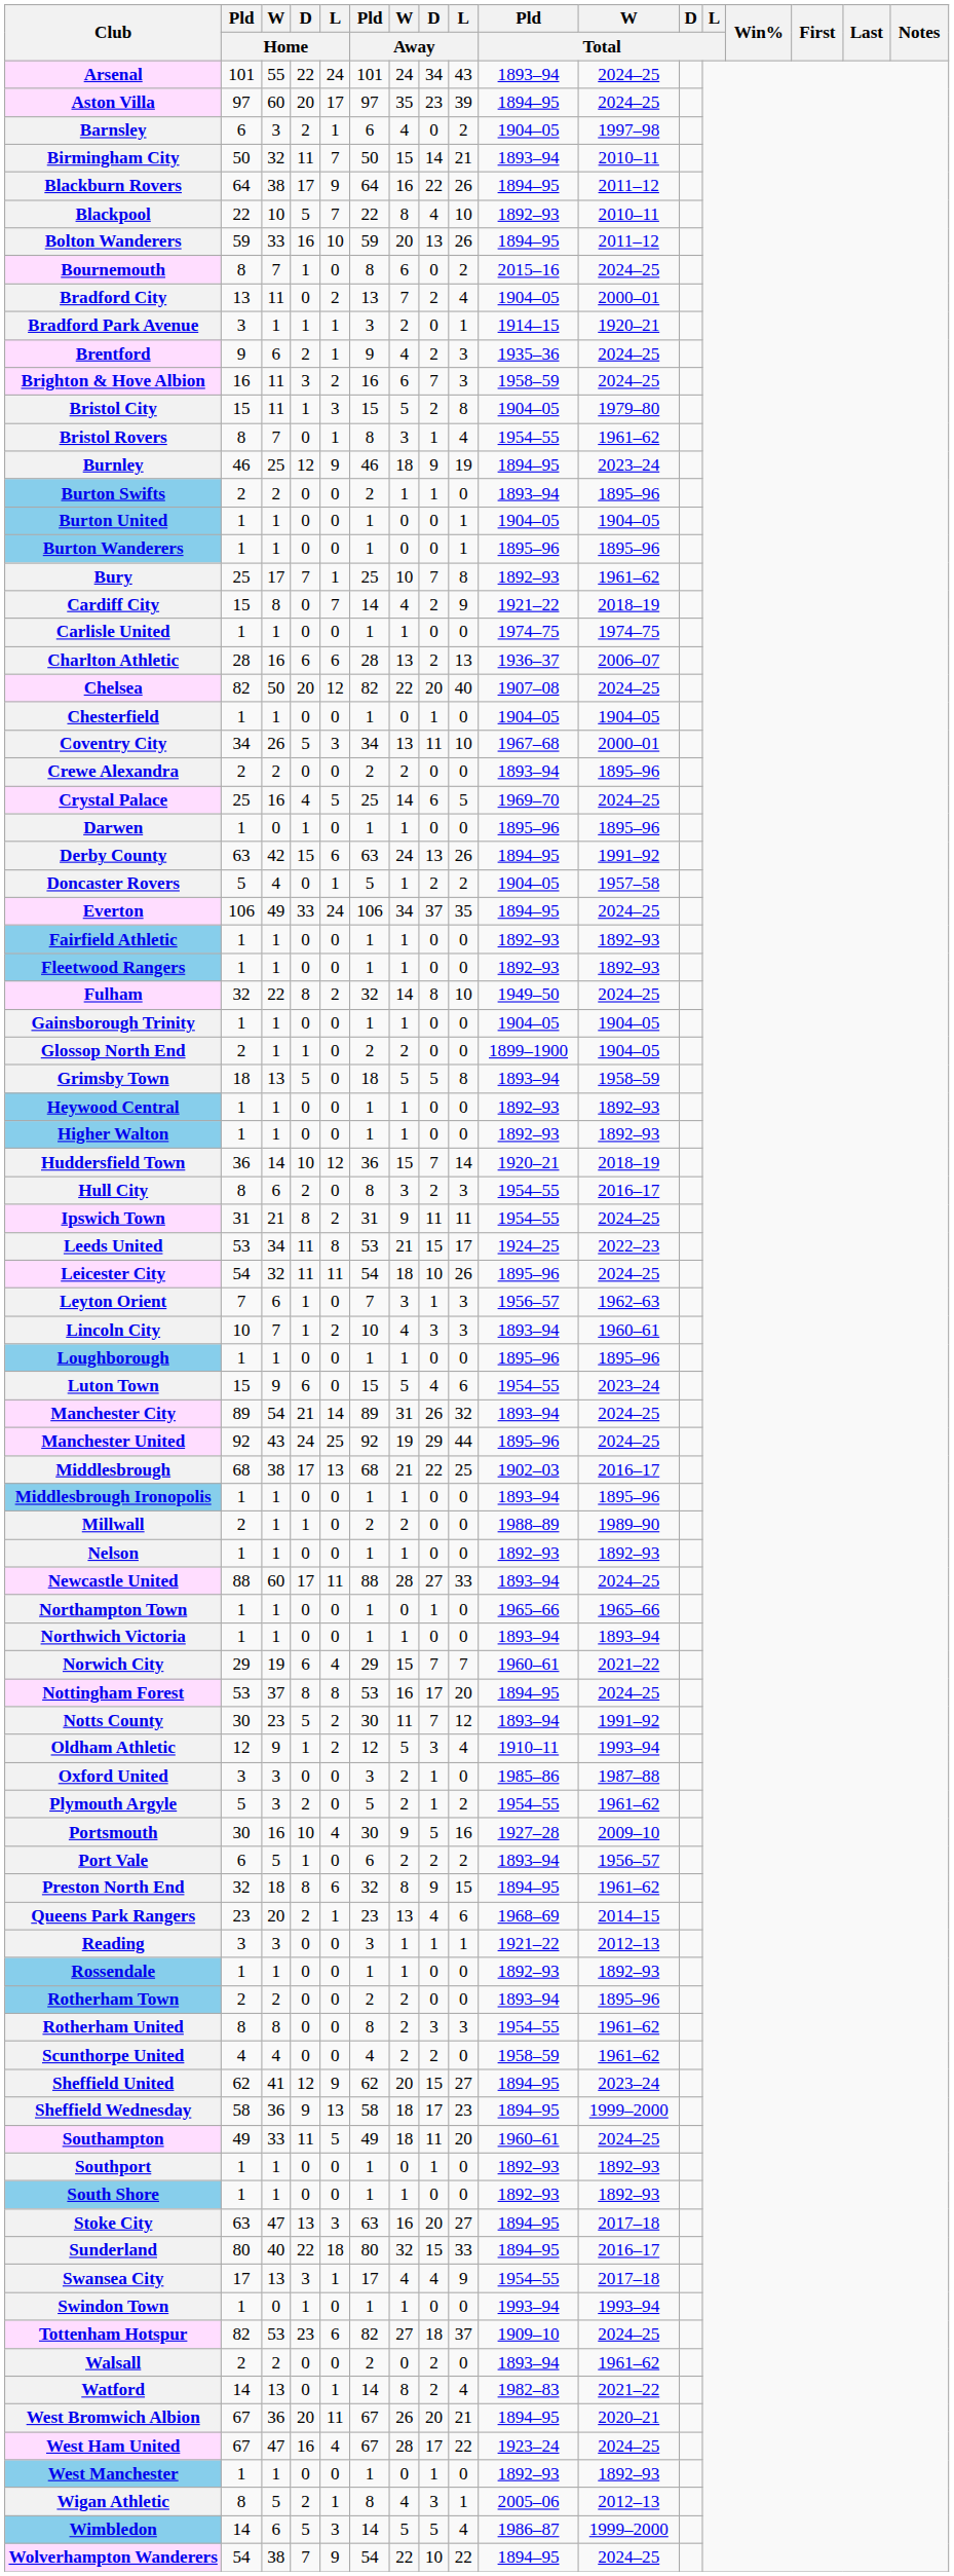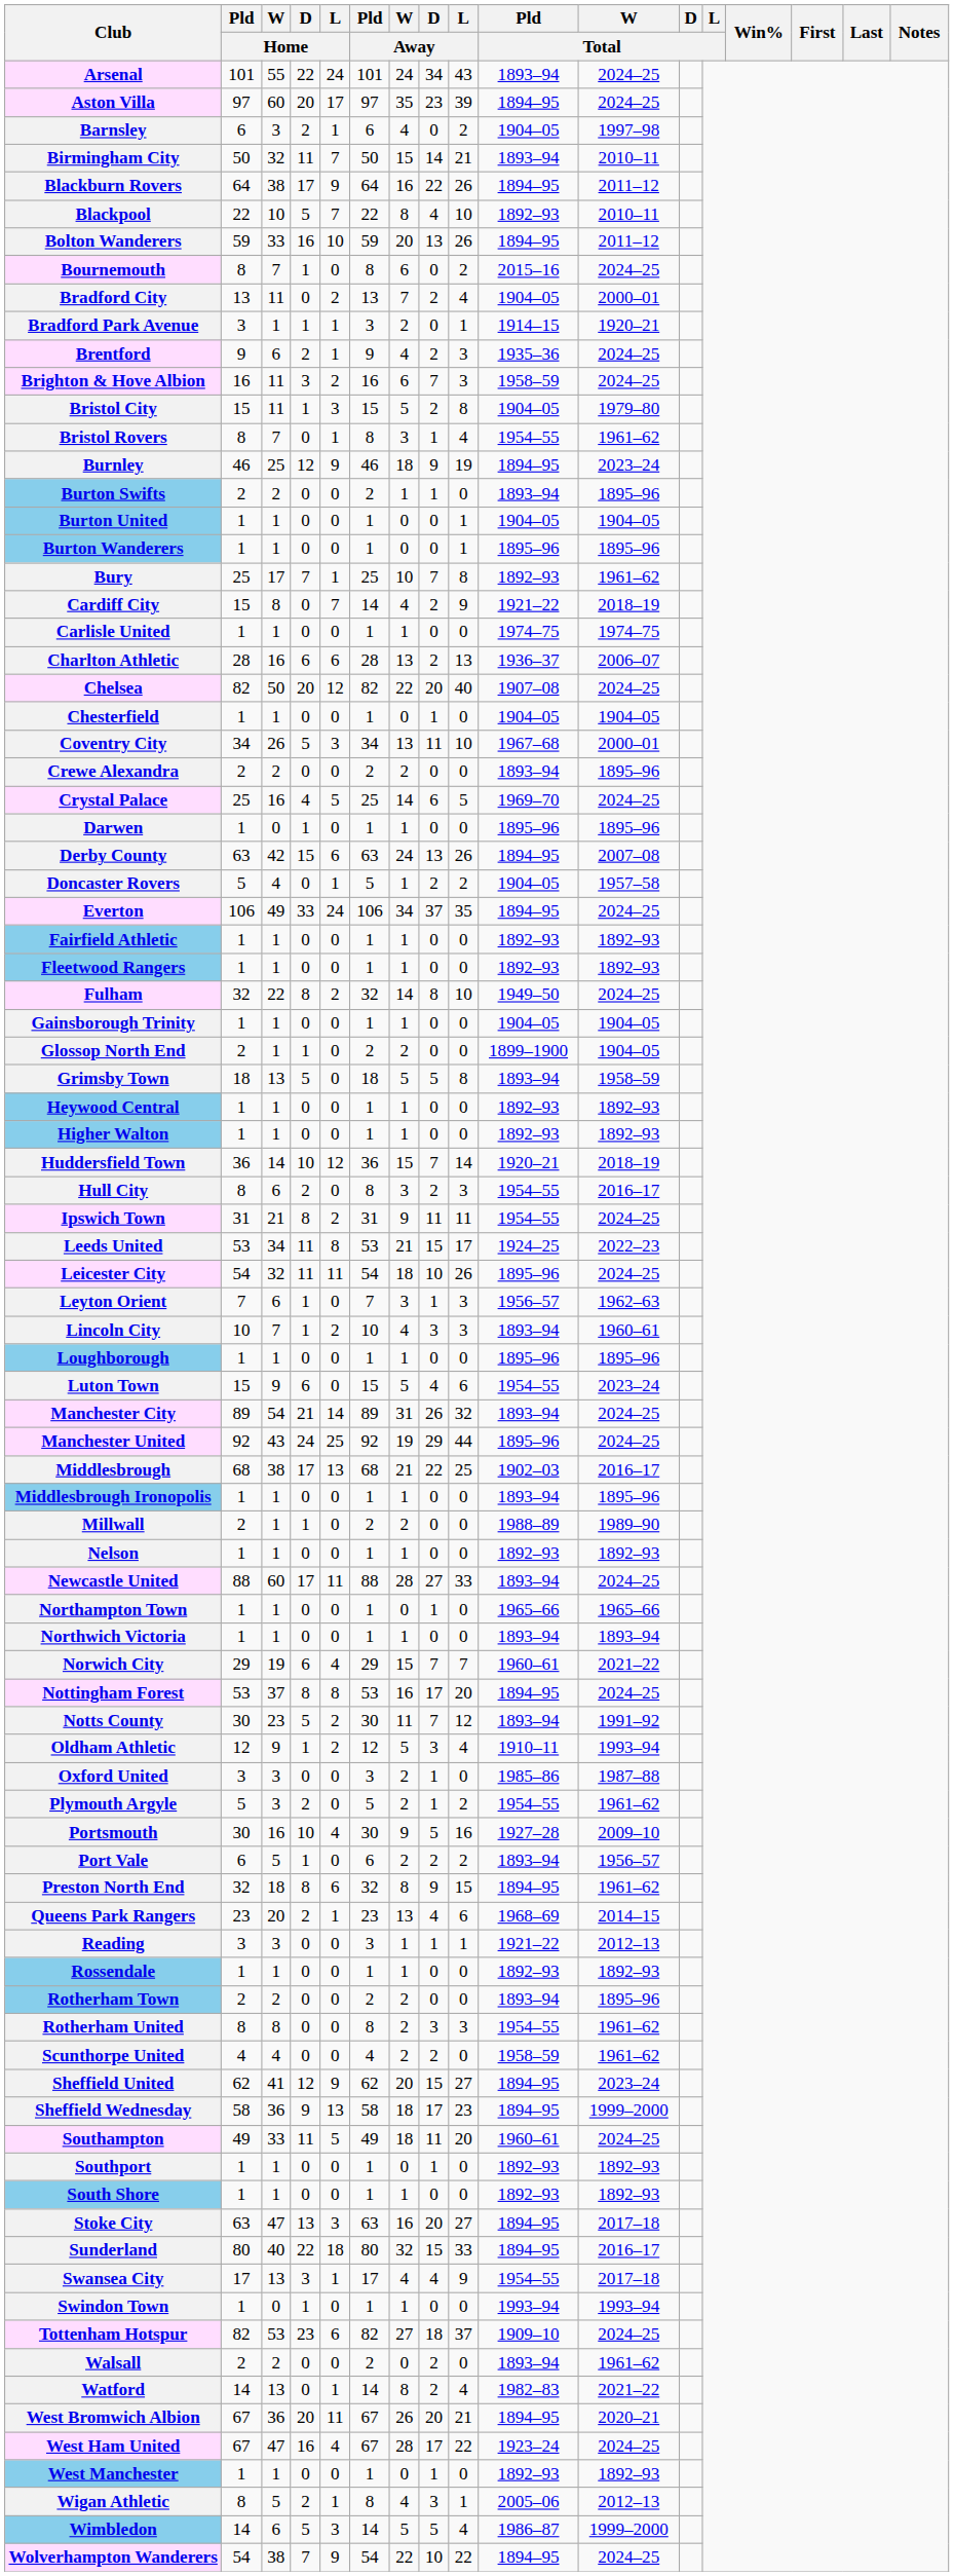Derby County | W / Total: 1991–92 -> 2007–08
